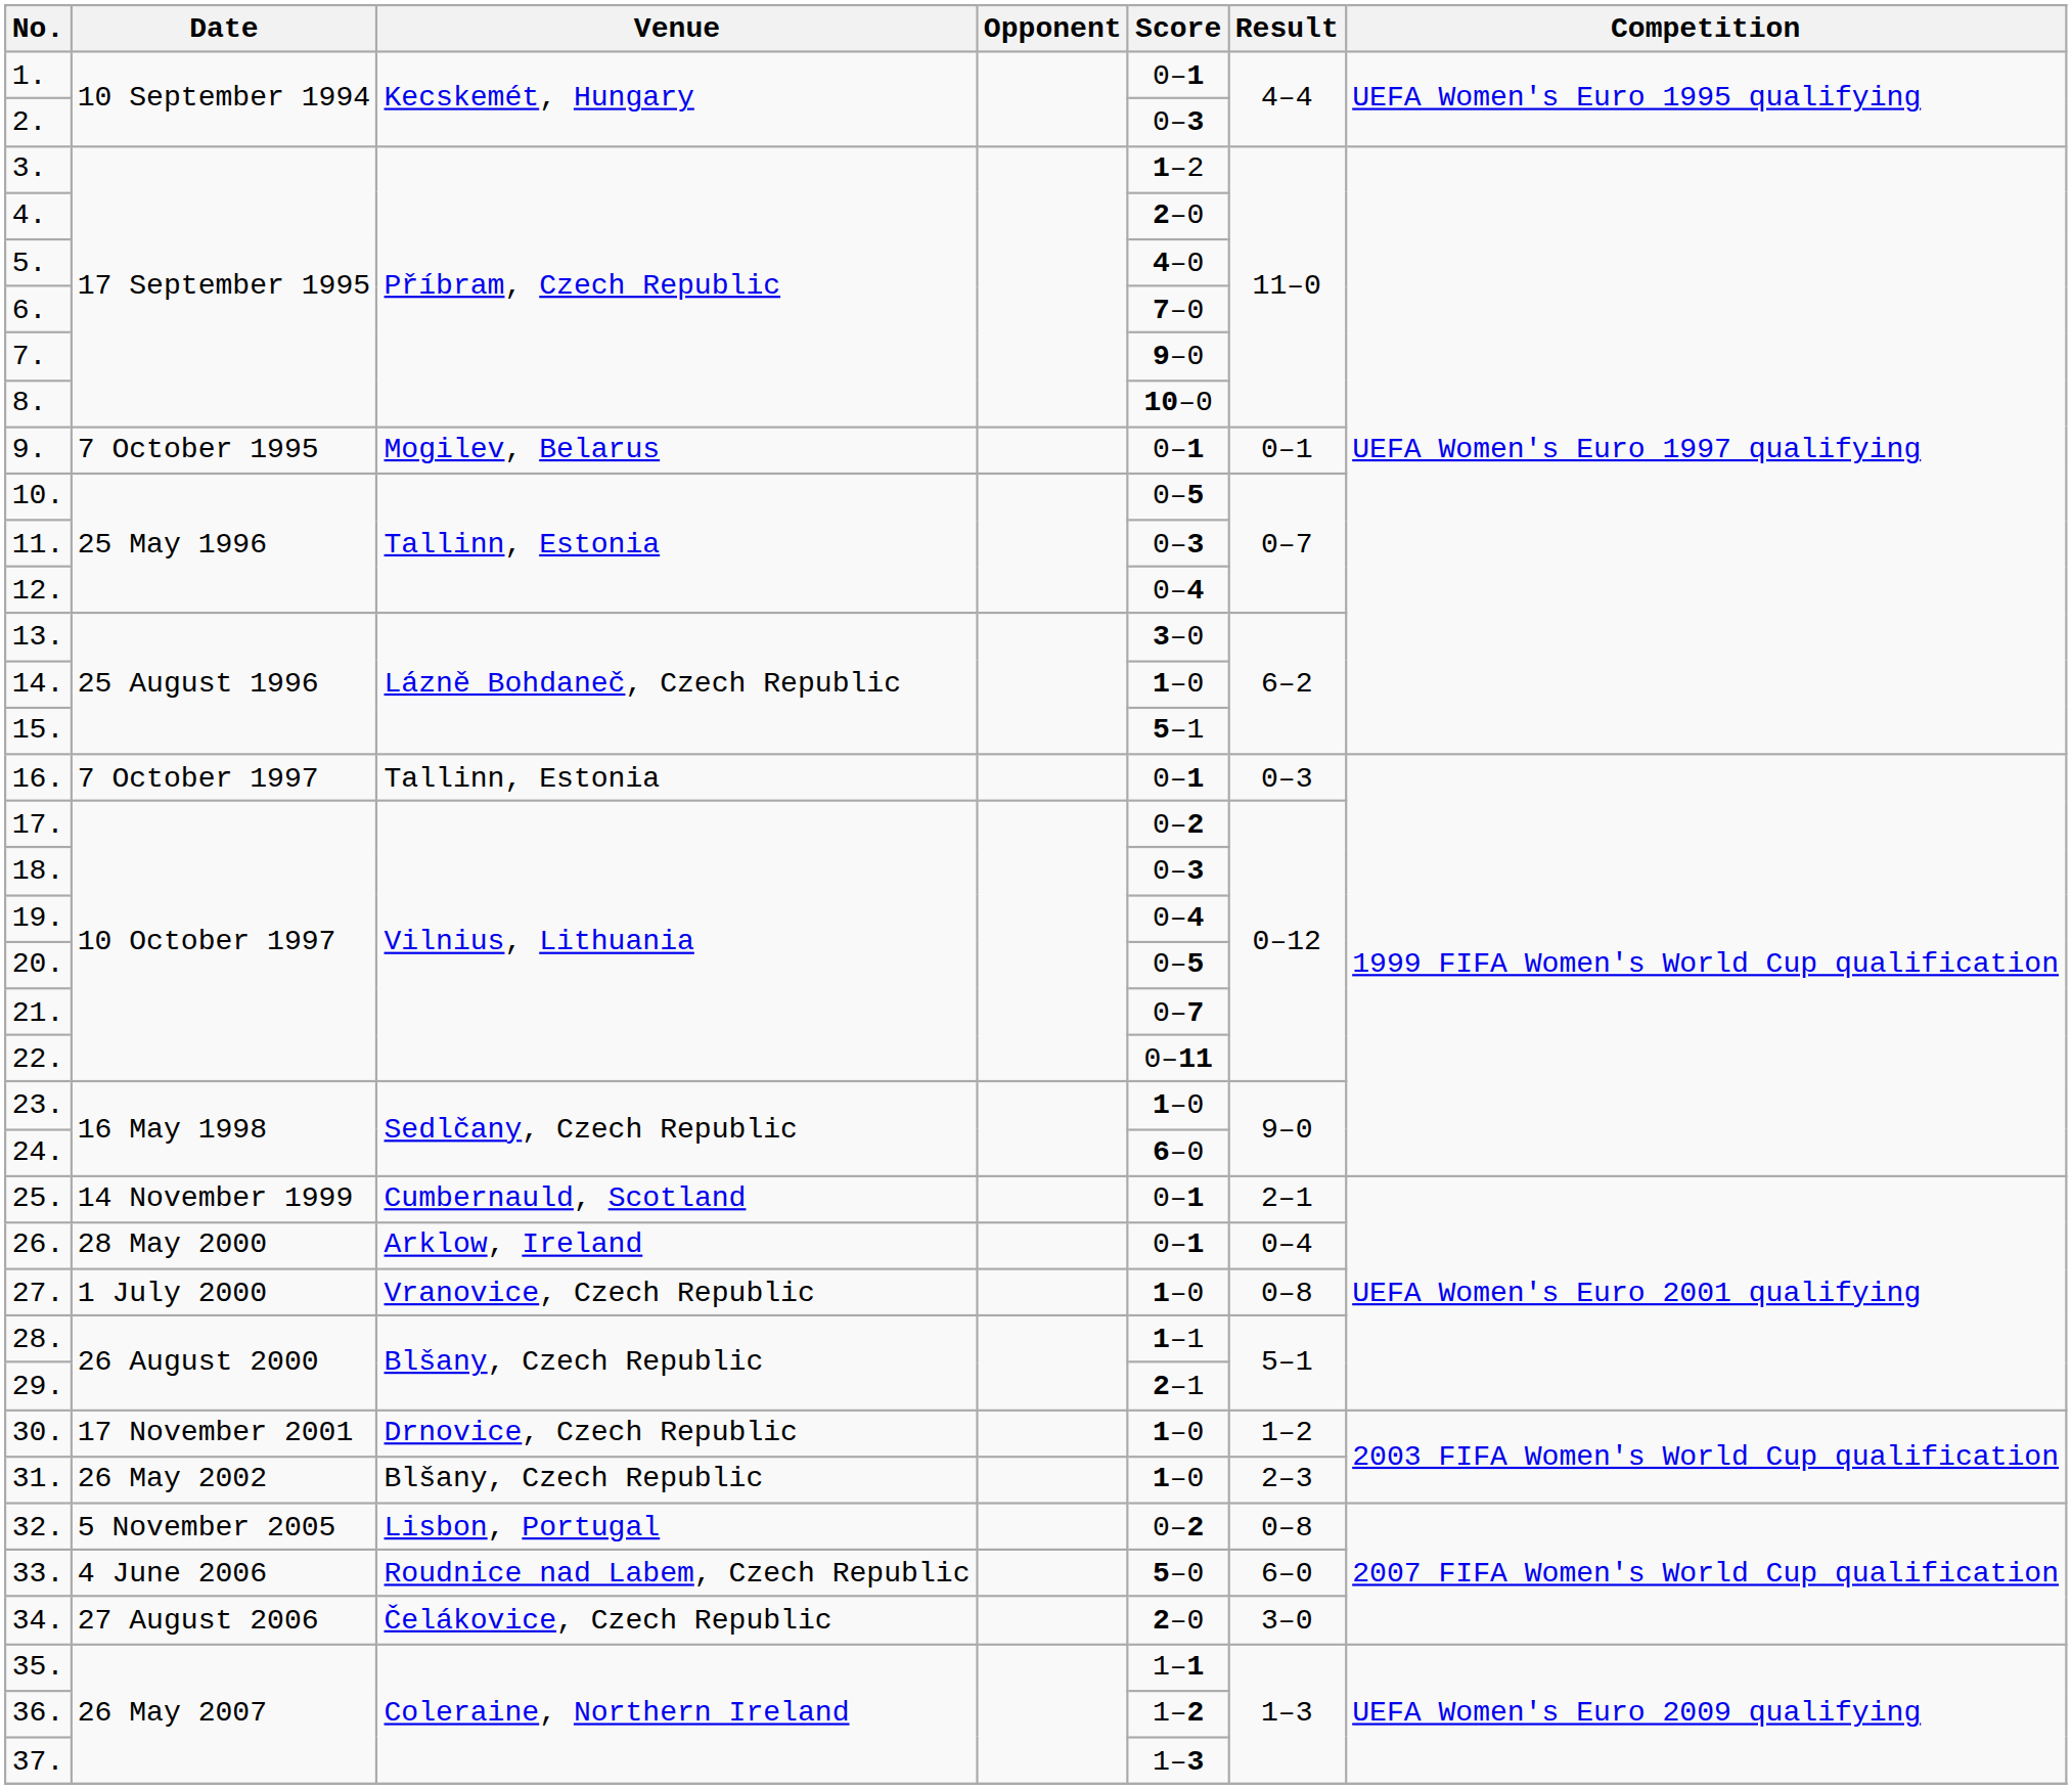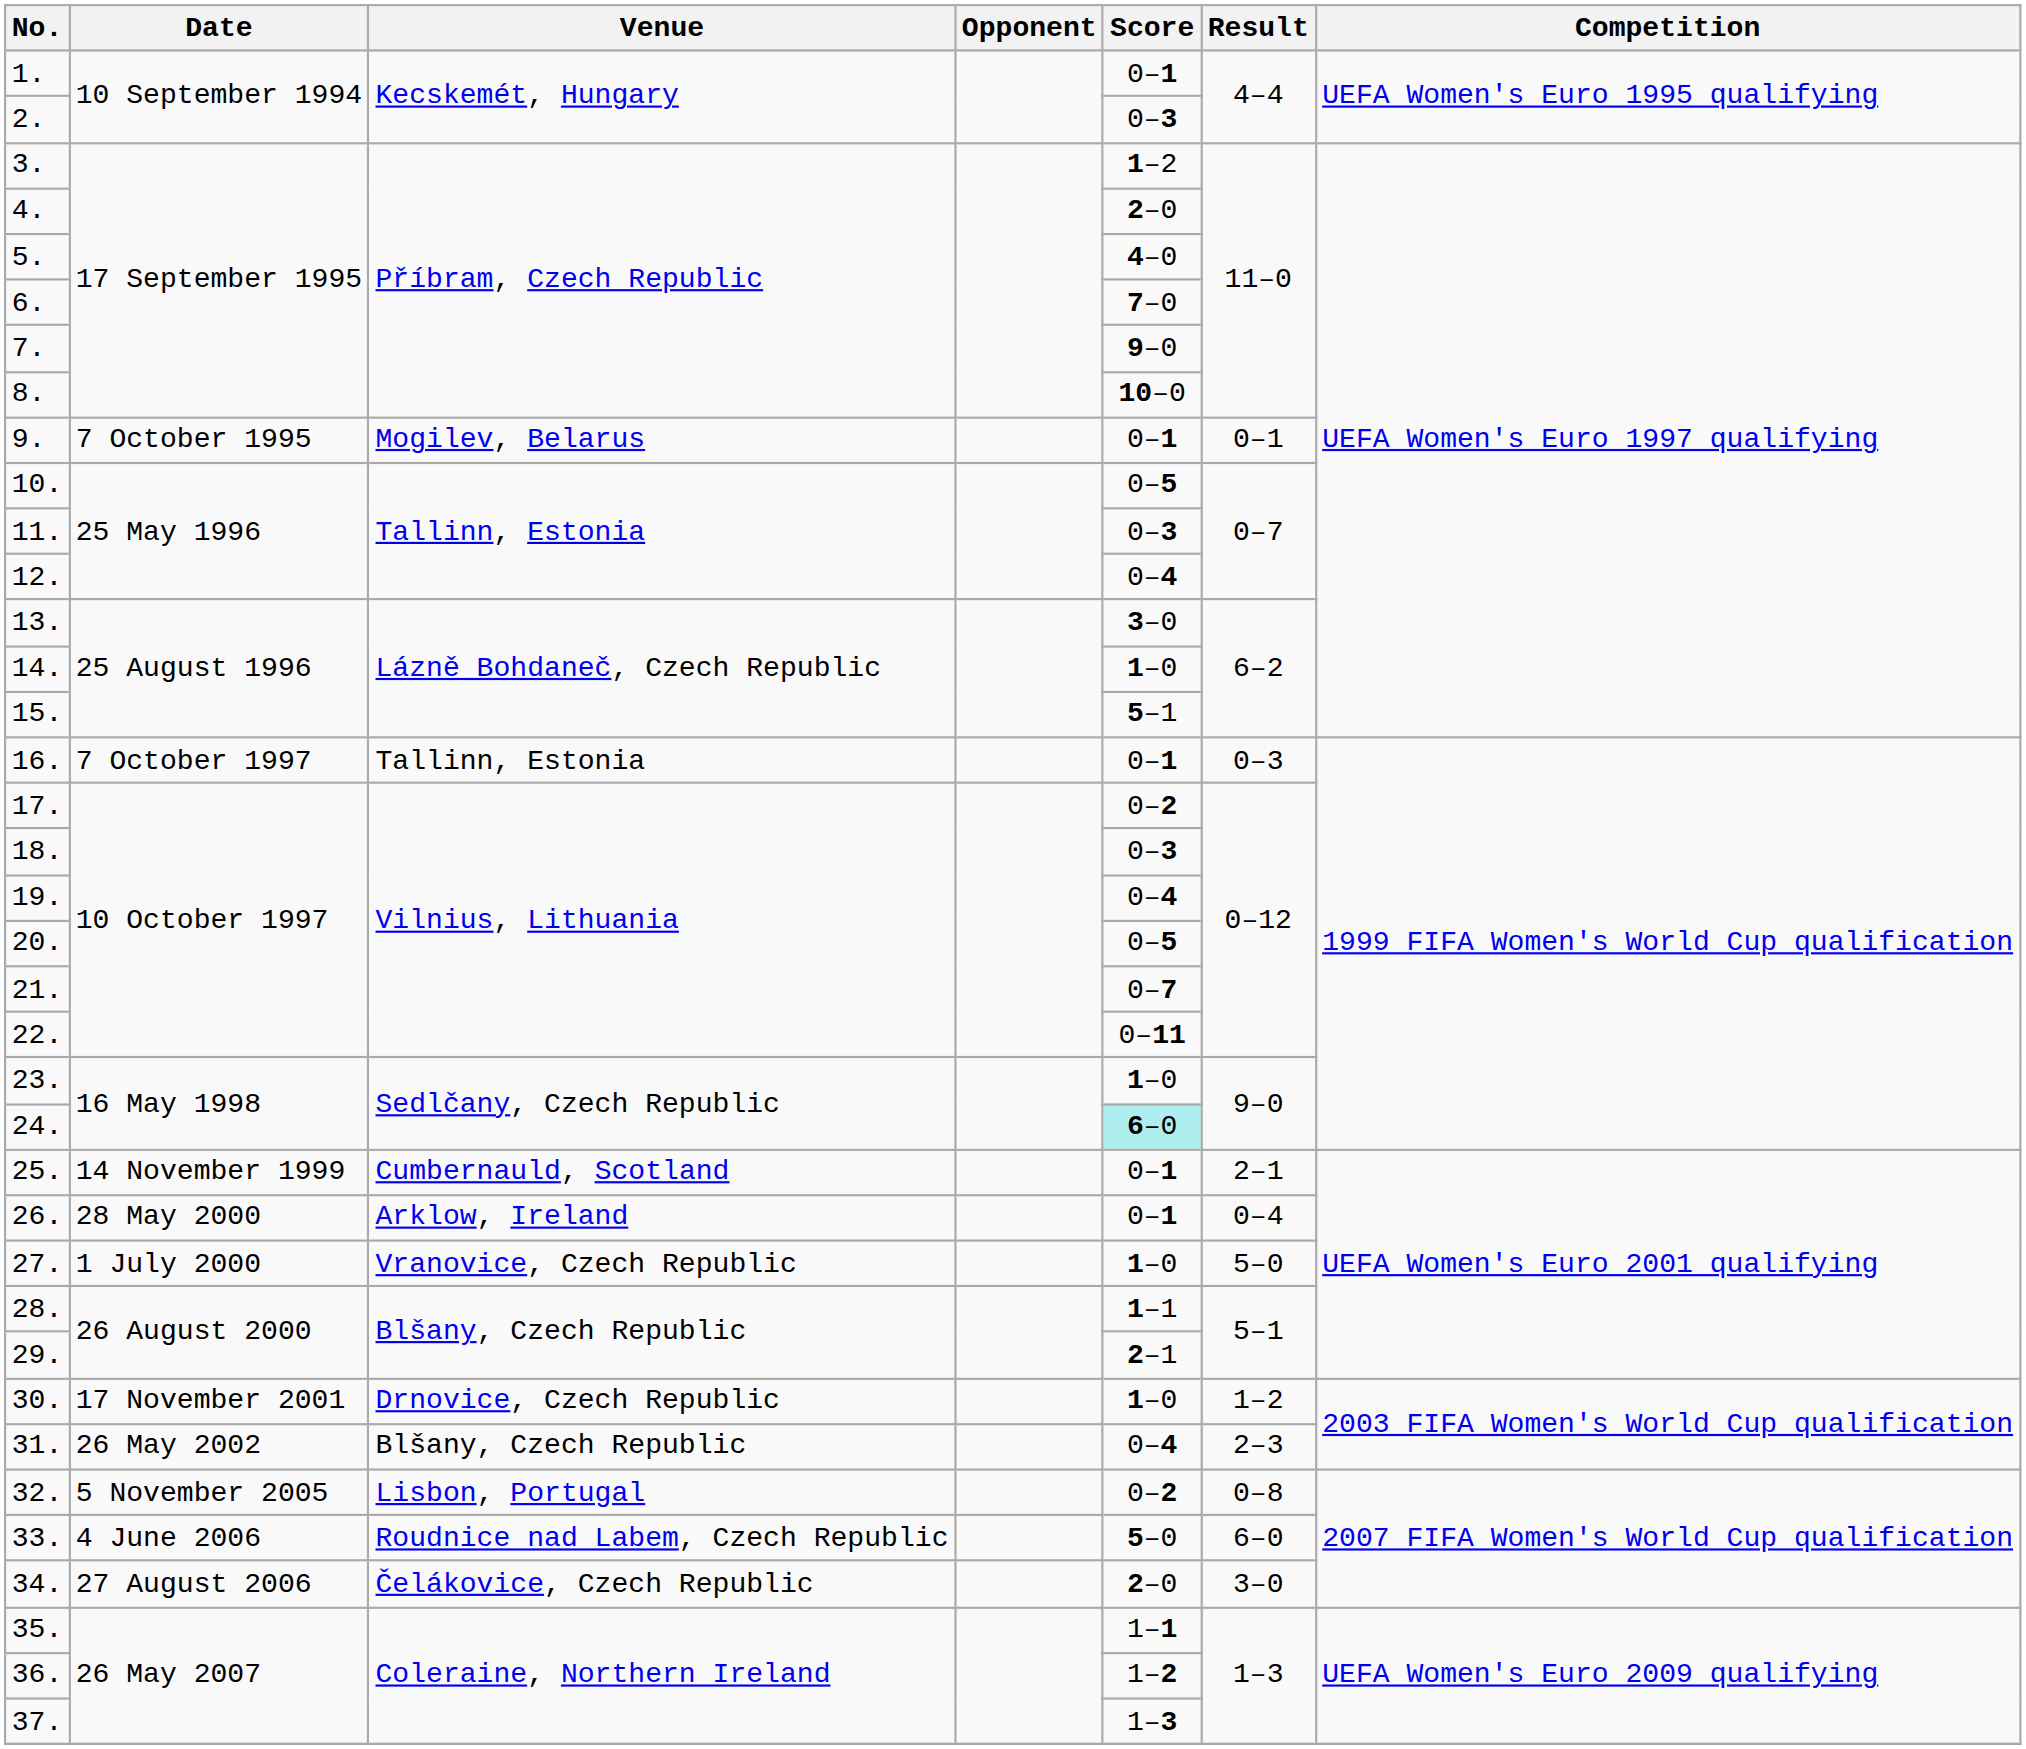24. | Score: no background -> paleturquoise background
27. | Result: 0–8 -> 5–0
31. | Score: 1–0 -> 0–4
